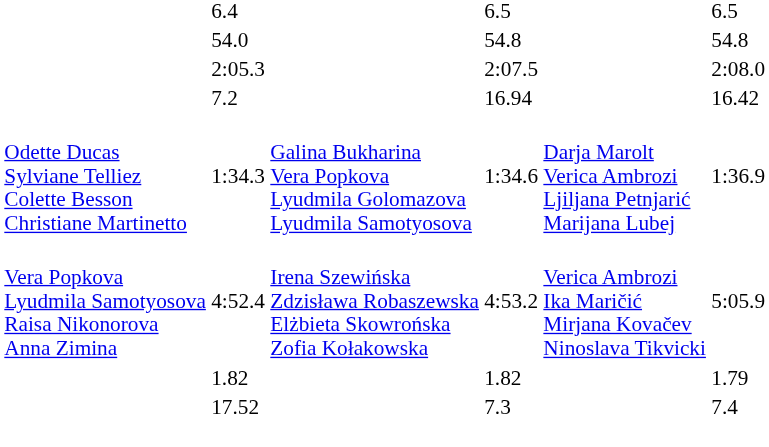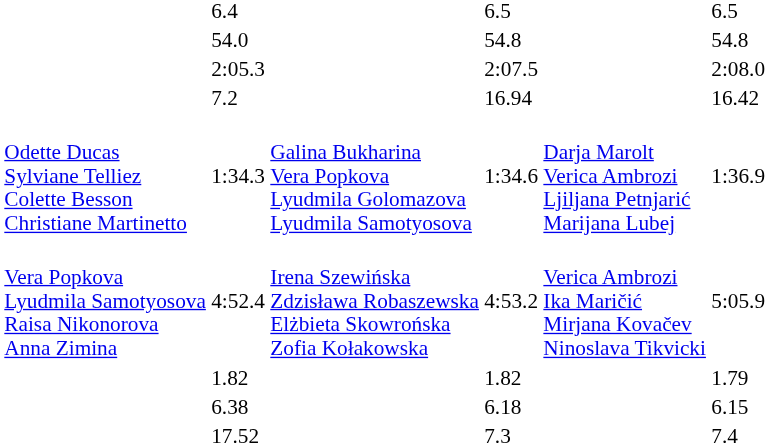+ row: 6.38 | 6.18 | 6.15
